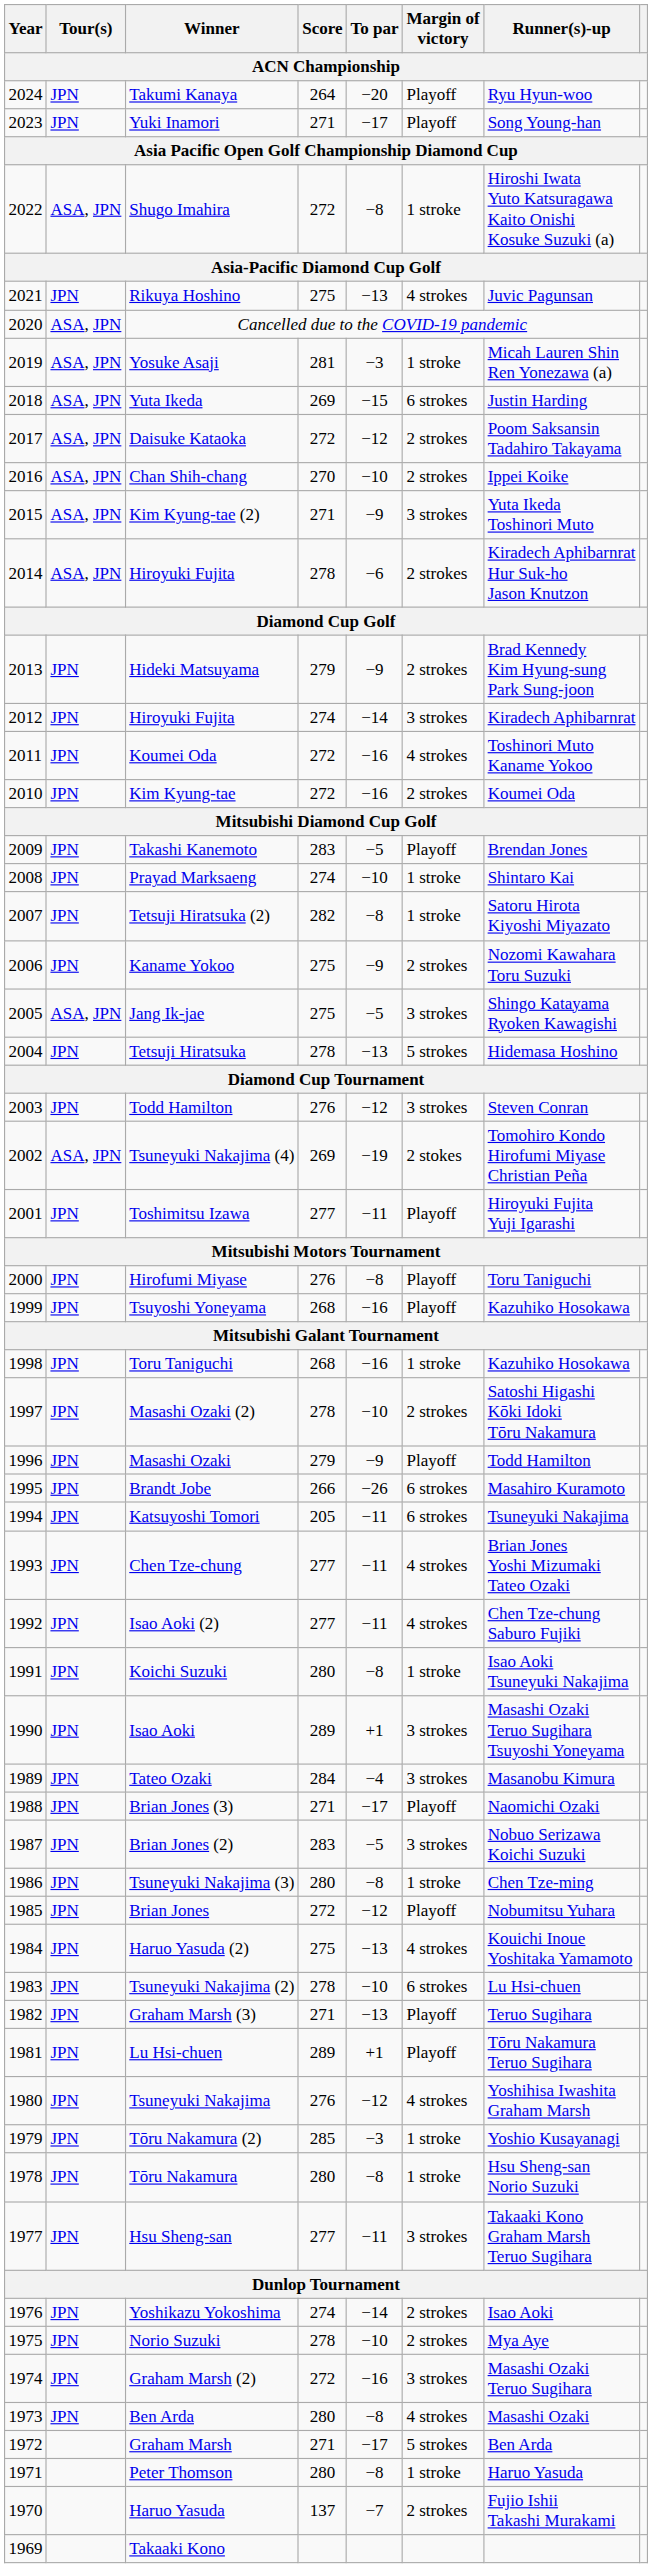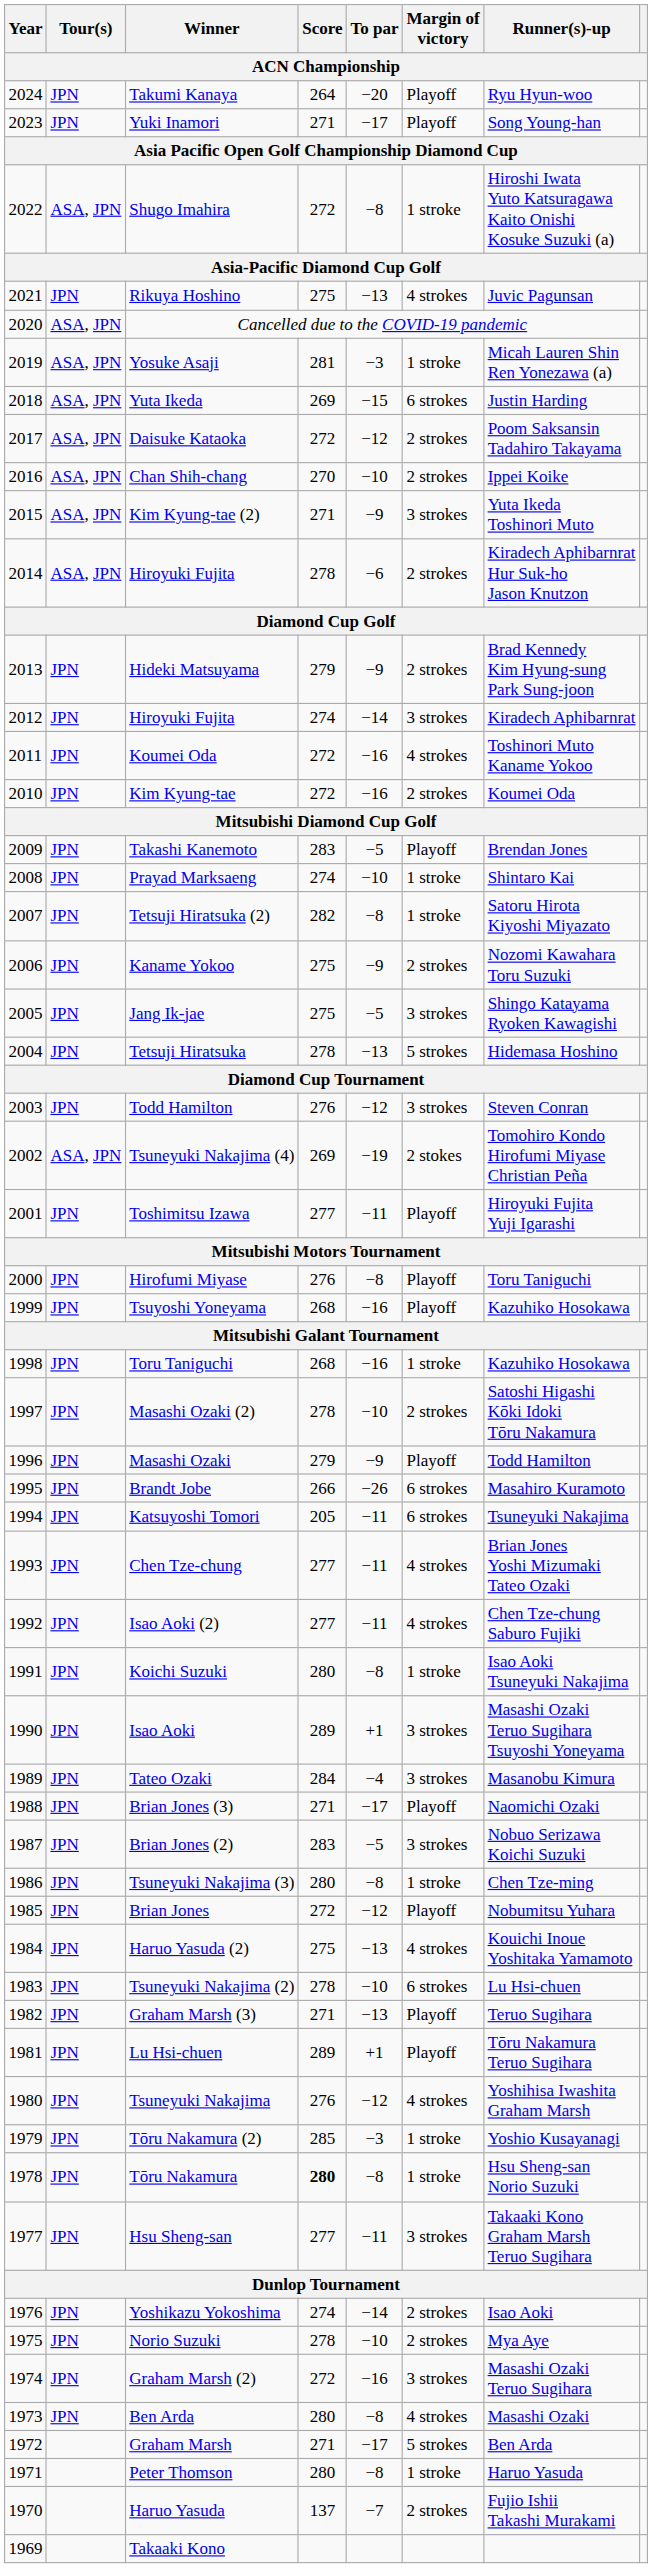Jang Ik-jae | Tour(s): ASA, JPN -> JPN
Tōru Nakamura | Score: normal -> bold
